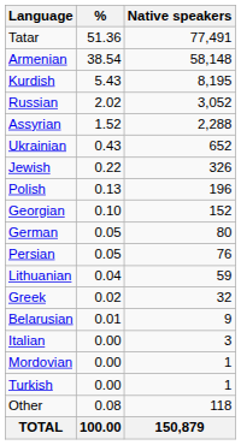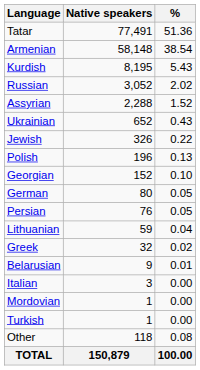columns swapped: Native speakers <-> %
